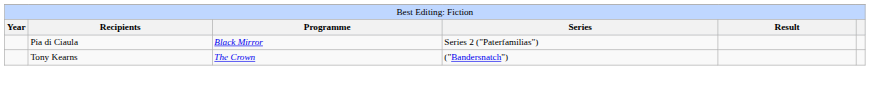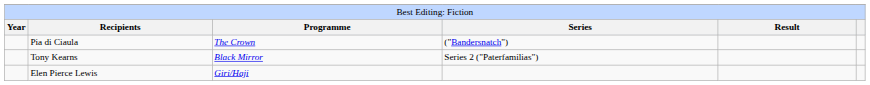Pia di Ciaula | column 3: Black Mirror -> The Crown
Pia di Ciaula | column 4: Series 2 ("Paterfamilias") -> ("Bandersnatch")
Tony Kearns | column 3: The Crown -> Black Mirror
Tony Kearns | column 4: ("Bandersnatch") -> Series 2 ("Paterfamilias")
+ row: Elen Pierce Lewis | Giri/Haji
